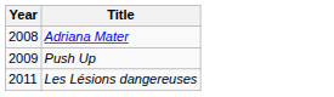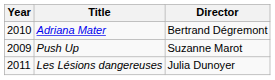+ column: Director | Bertrand Dégremont | Suzanne Marot | Julia Dunoyer
Adriana Mater | Year: 2008 -> 2010
